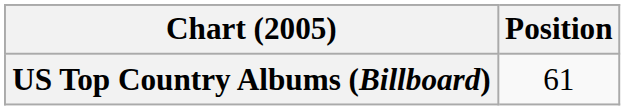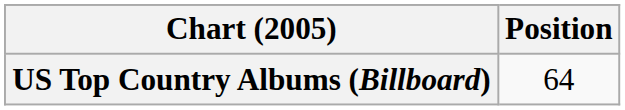US Top Country Albums (Billboard) | Position: 61 -> 64
